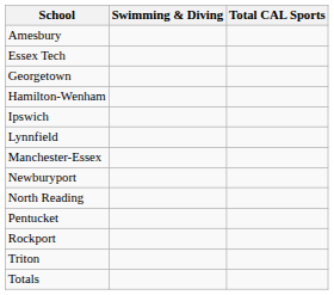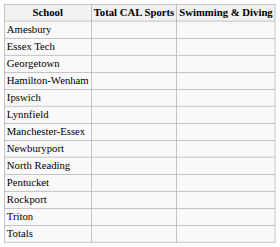columns swapped: Swimming & Diving <-> Total CAL Sports
